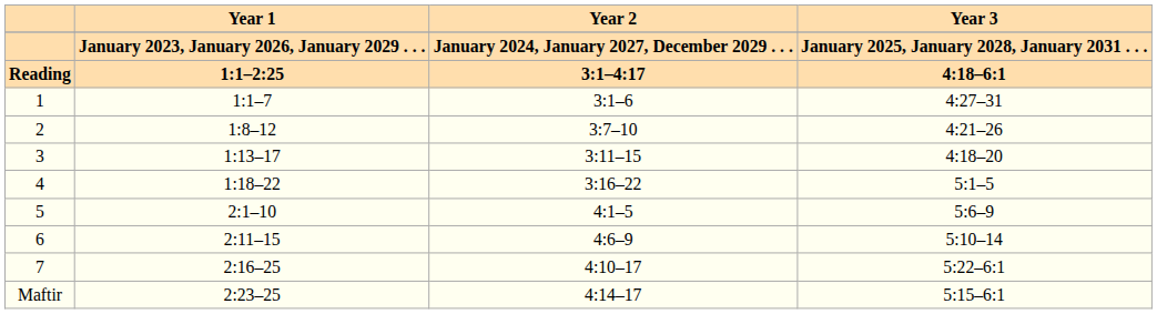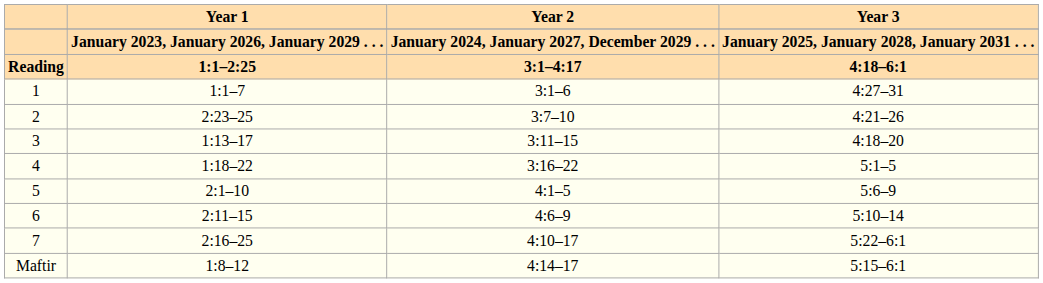2 | Year 1: 1:8–12 -> 2:23–25
Maftir | Year 1: 2:23–25 -> 1:8–12
